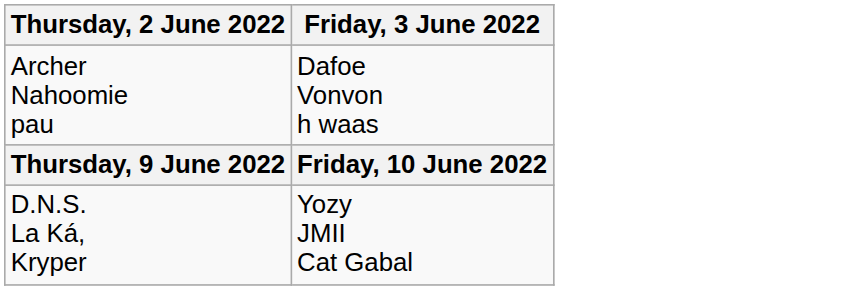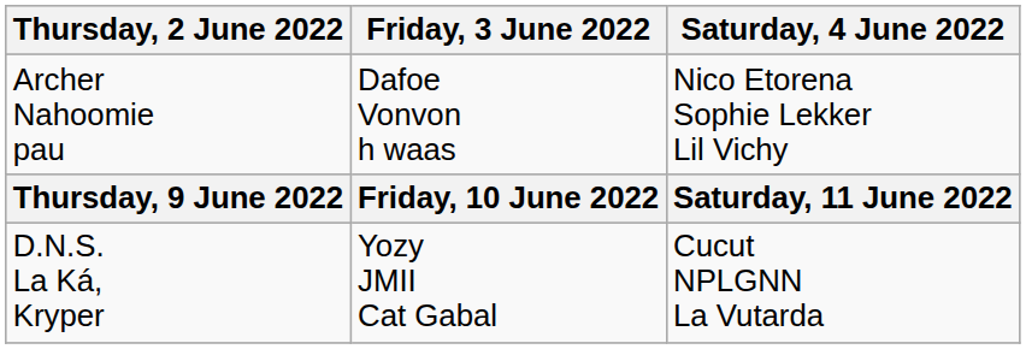+ column: Saturday, 4 June 2022 | Nico Etorena Sophie Lekker Lil Vichy | Saturday, 11 June 2022 | Cucut NPLGNN La Vutarda
